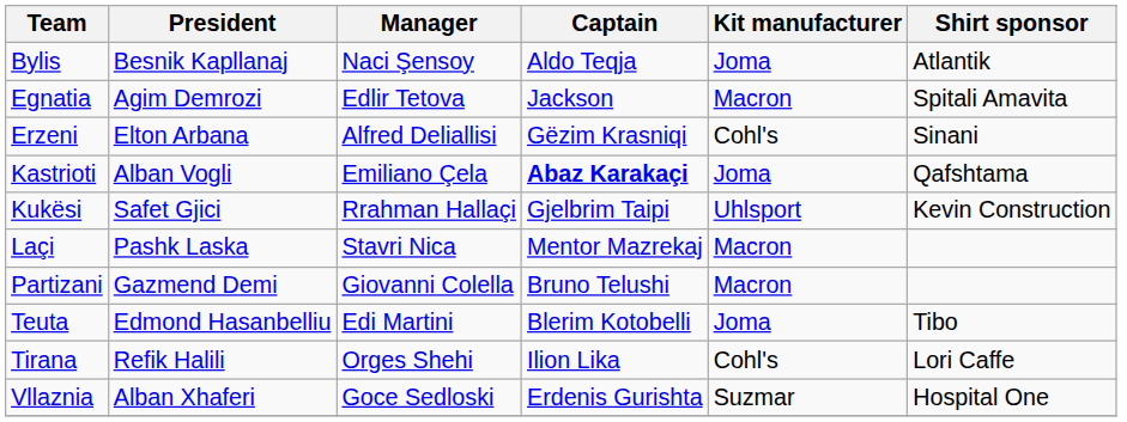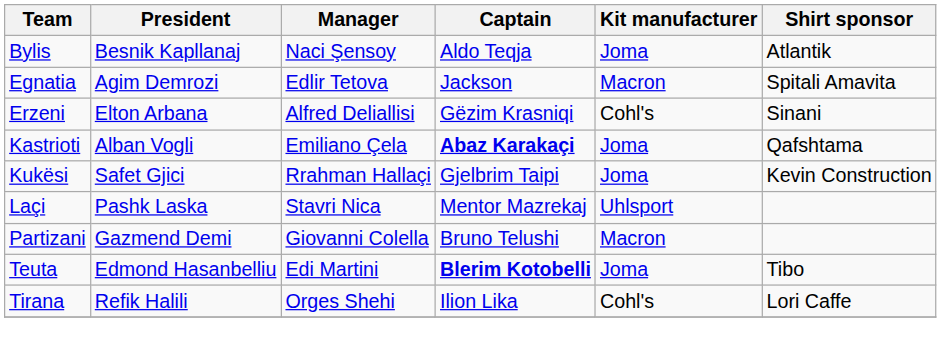Kukësi | Kit manufacturer: Uhlsport -> Joma
Laçi | Kit manufacturer: Macron -> Uhlsport
Teuta | Captain: normal -> bold
- row: Vllaznia | Alban Xhaferi | Goce Sedloski | Erdenis Gurishta | Suzmar | Hospital One
